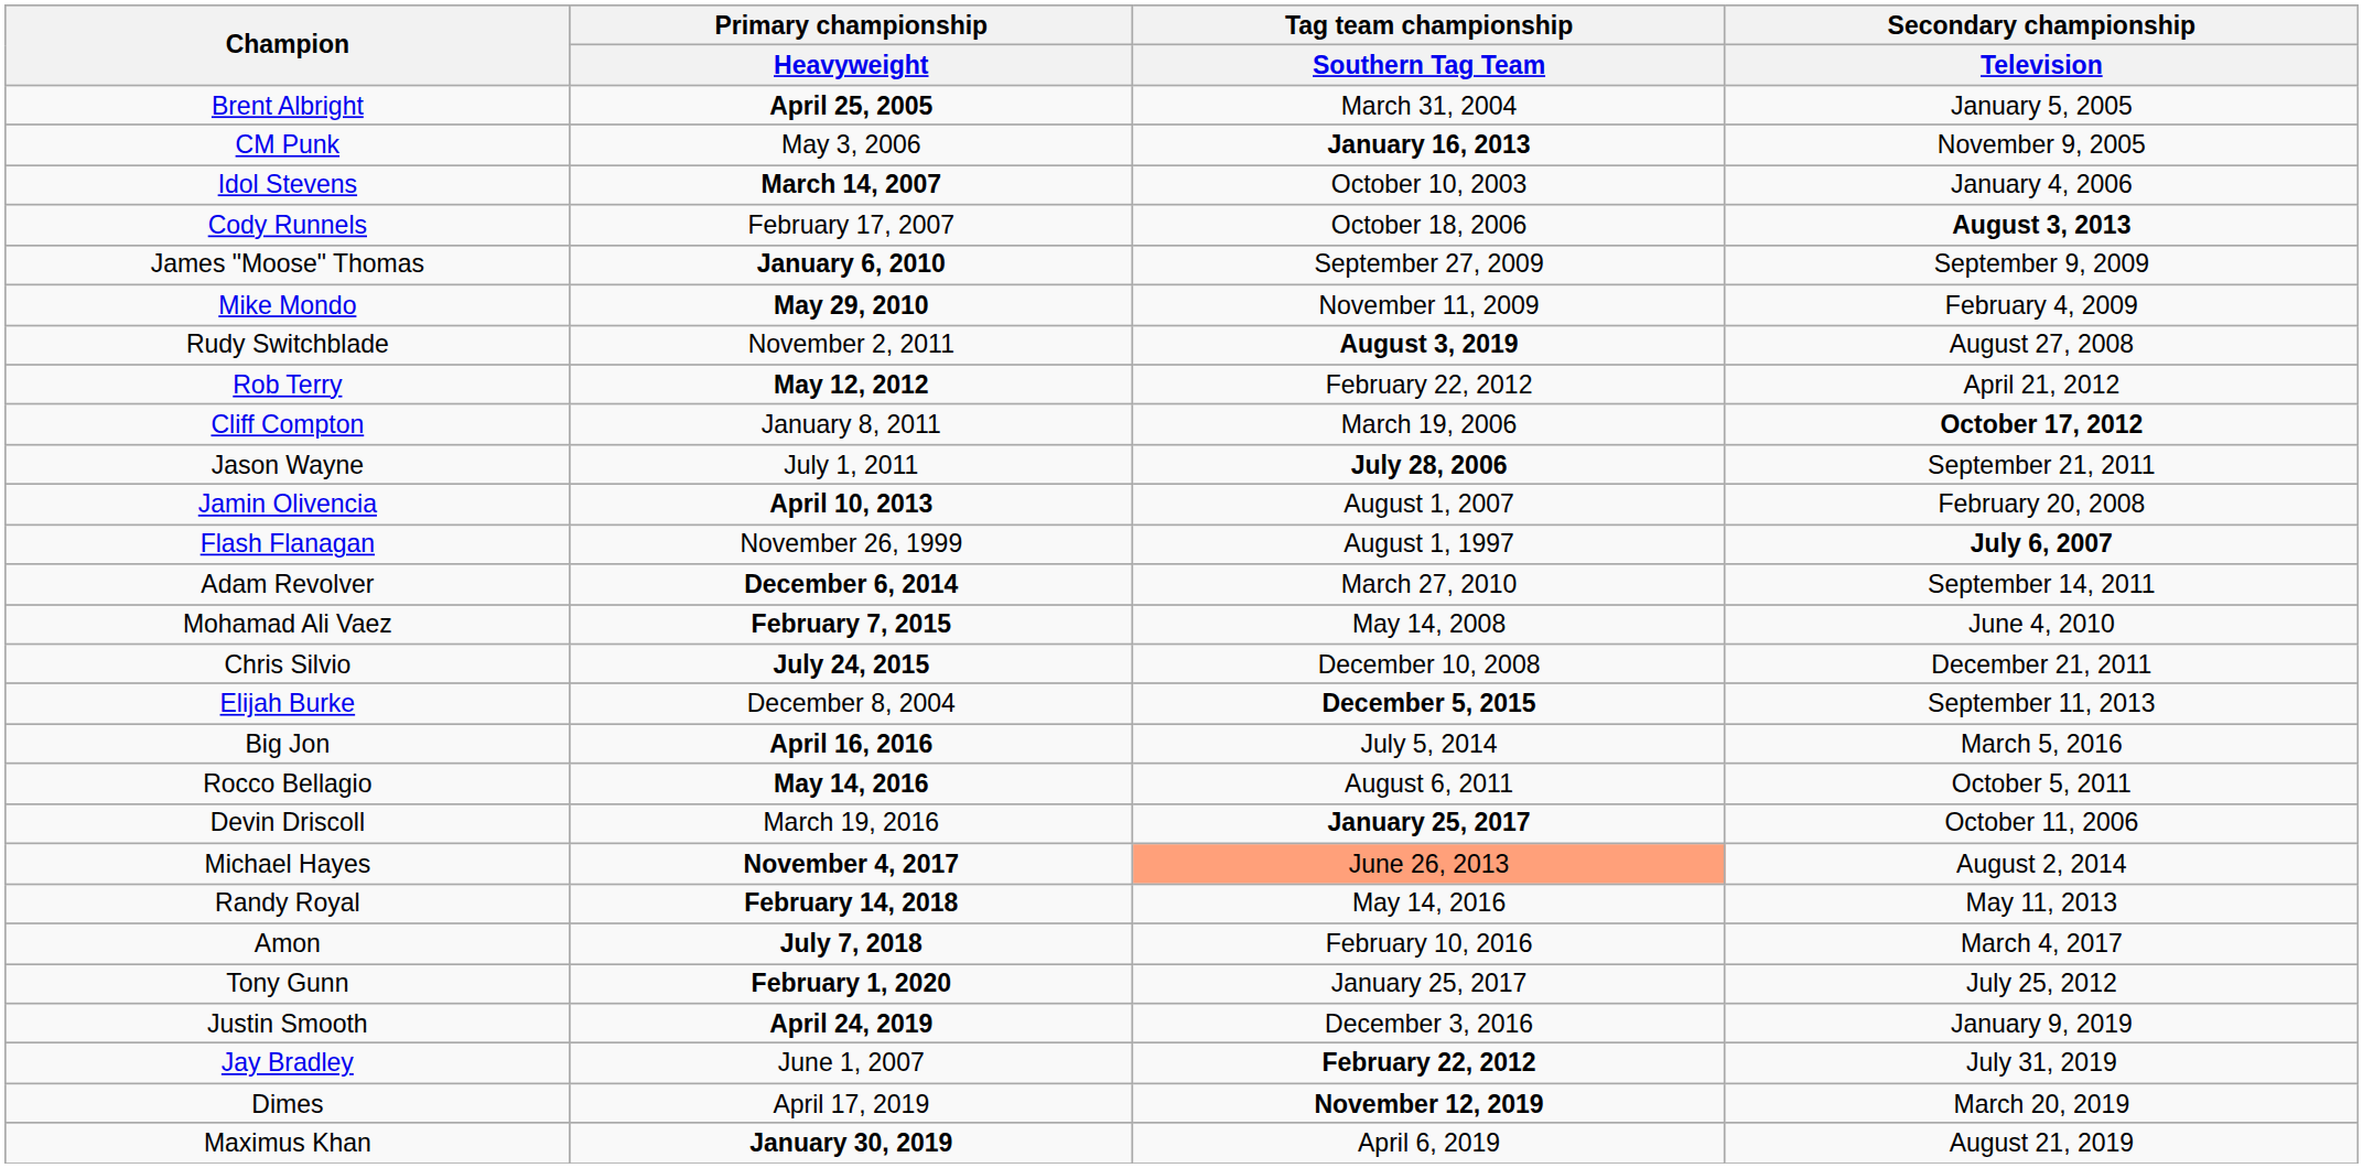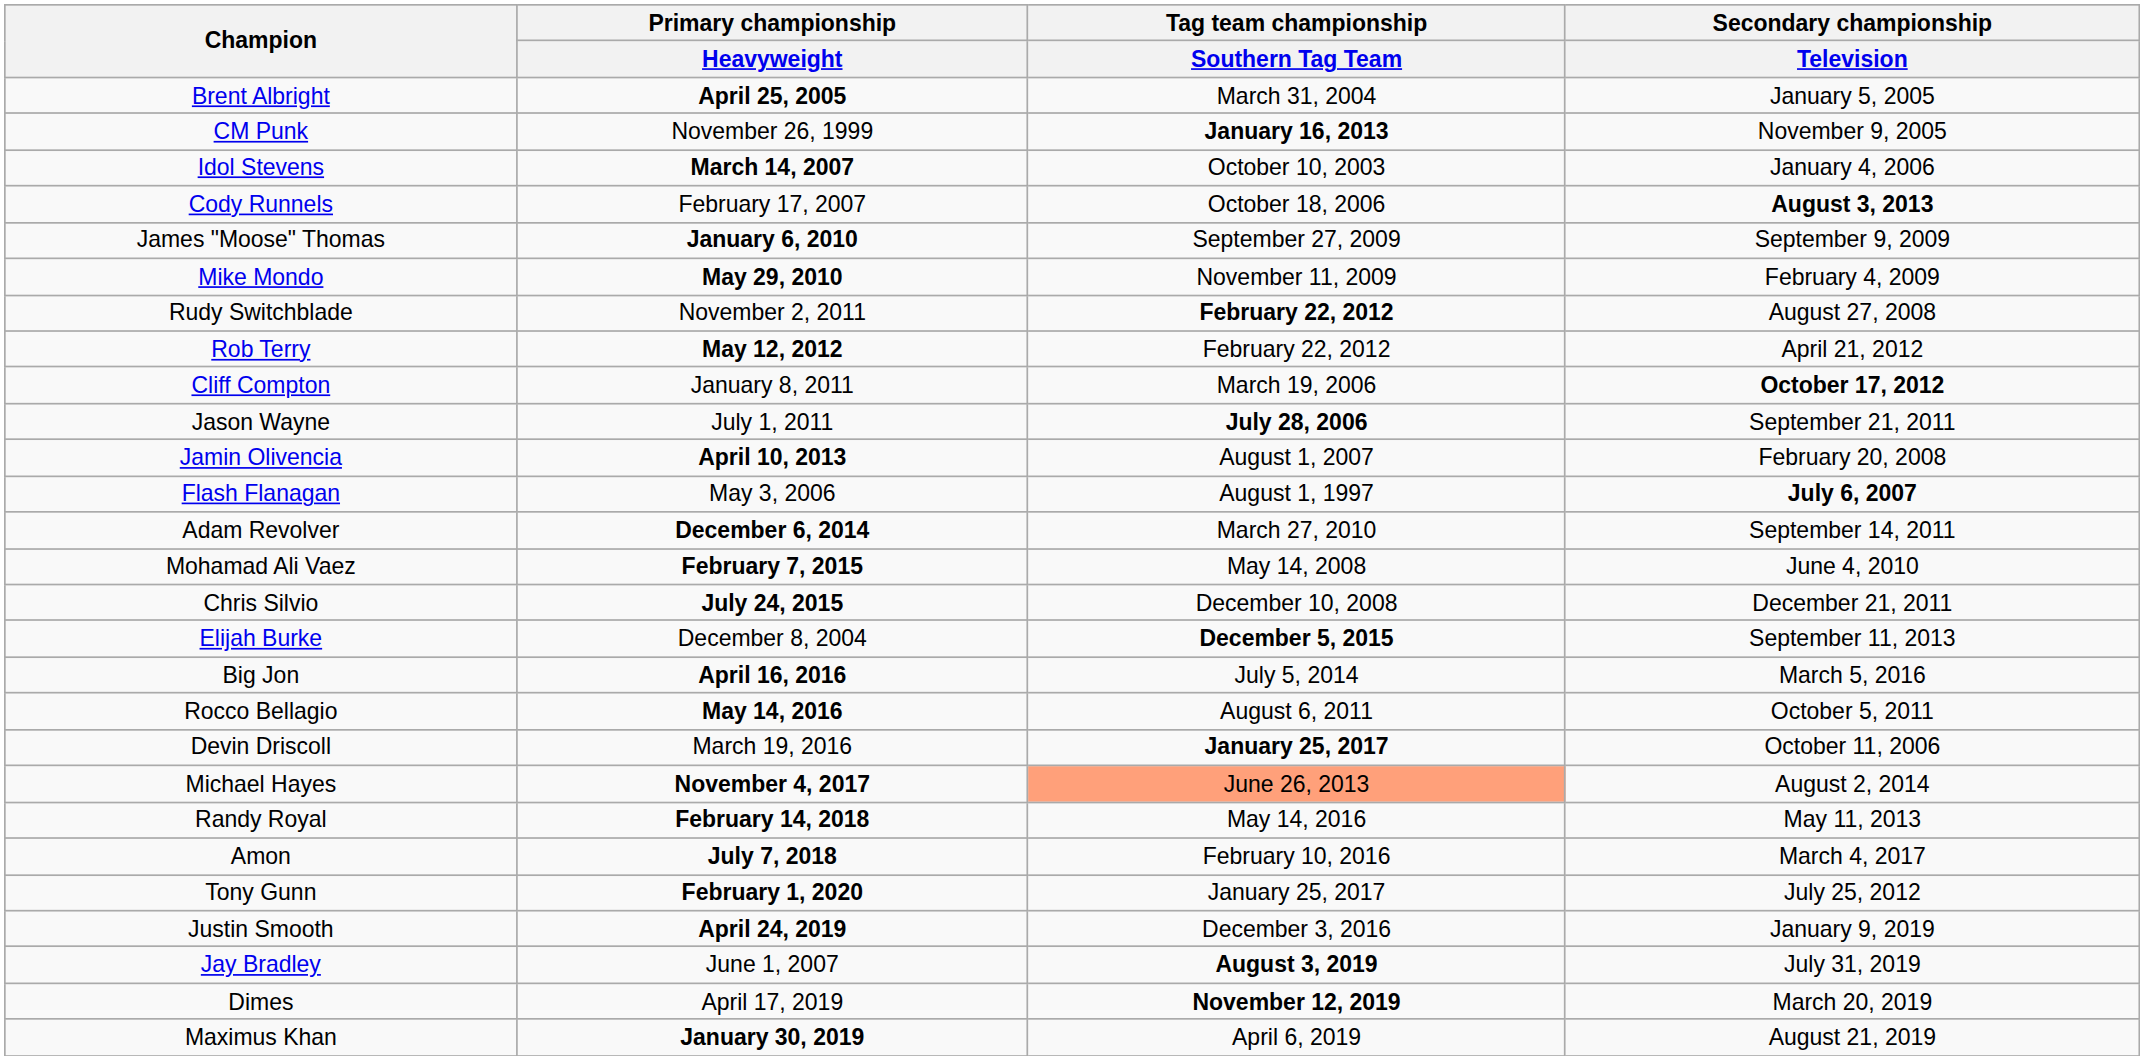CM Punk | Primary championship / Heavyweight: May 3, 2006 -> November 26, 1999
Rudy Switchblade | Tag team championship / Southern Tag Team: August 3, 2019 -> February 22, 2012
Flash Flanagan | Primary championship / Heavyweight: November 26, 1999 -> May 3, 2006
Jay Bradley | Tag team championship / Southern Tag Team: February 22, 2012 -> August 3, 2019
